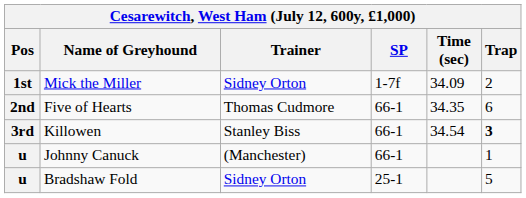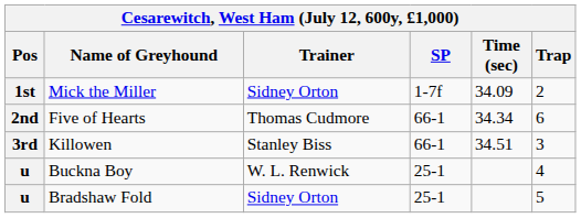Five of Hearts | Time (sec): 34.35 -> 34.34
Killowen | Time (sec): 34.54 -> 34.51
Killowen | Trap: bold -> normal
- row: u | Johnny Canuck | (Manchester) | 66-1 | 1
+ row: u | Buckna Boy | W. L. Renwick | 25-1 | 4
